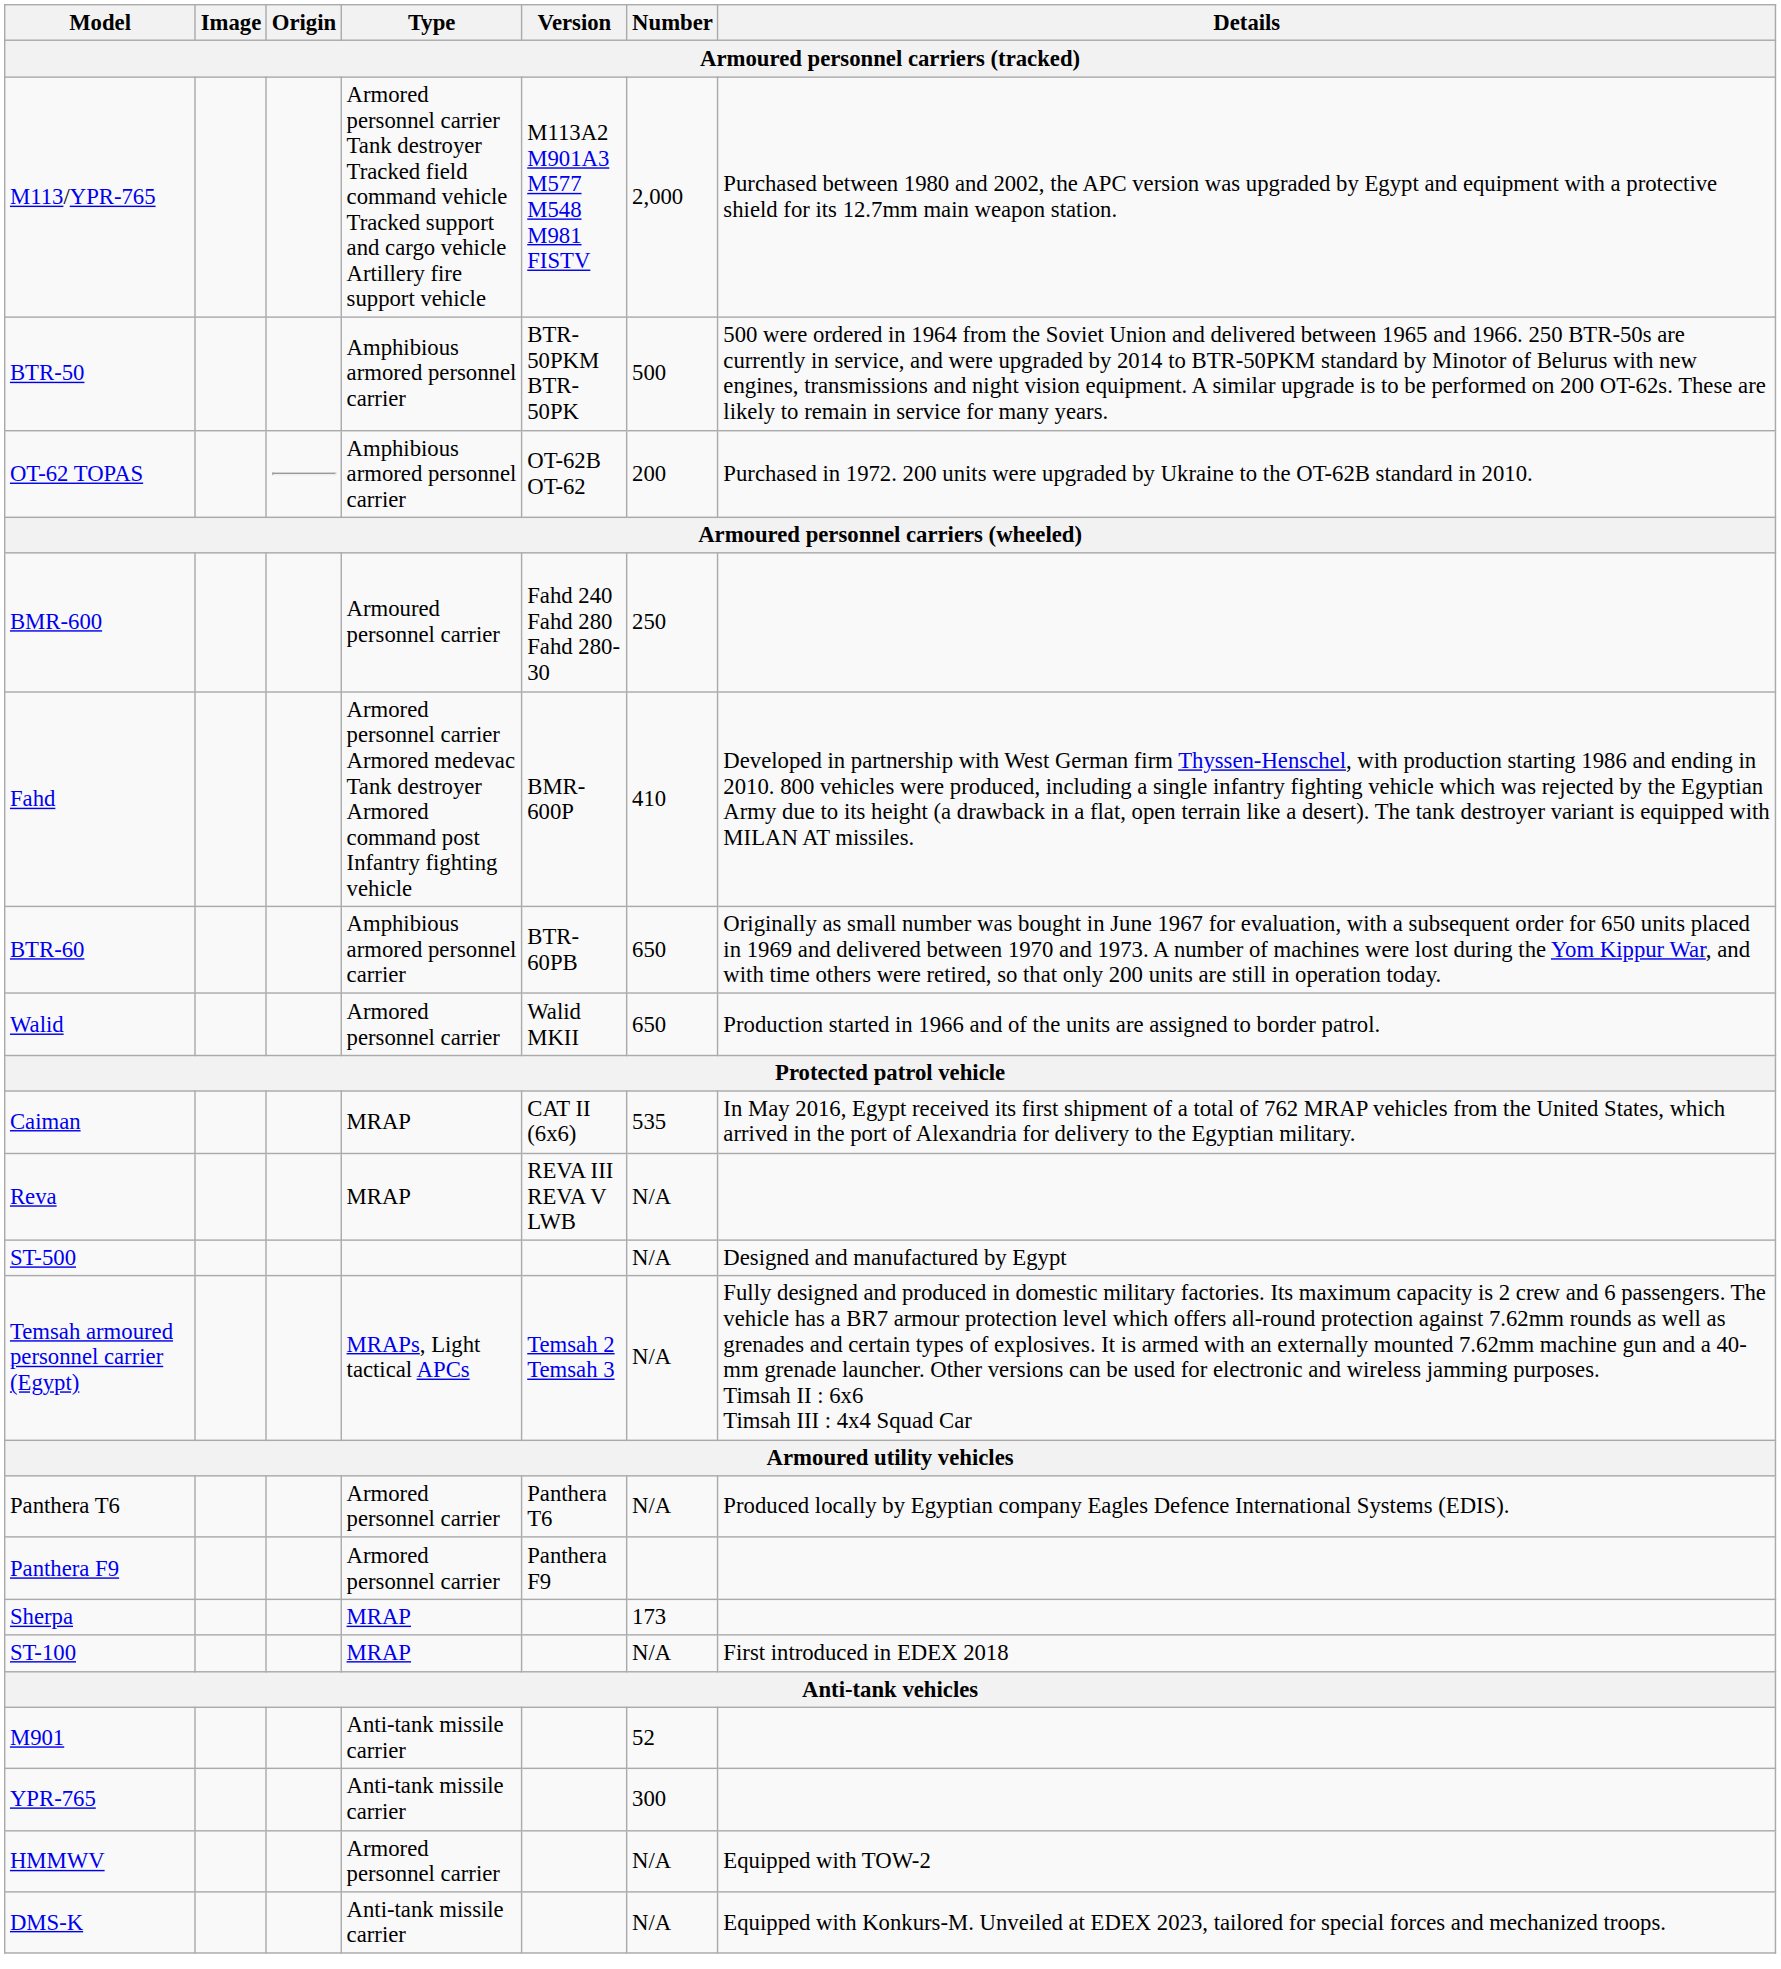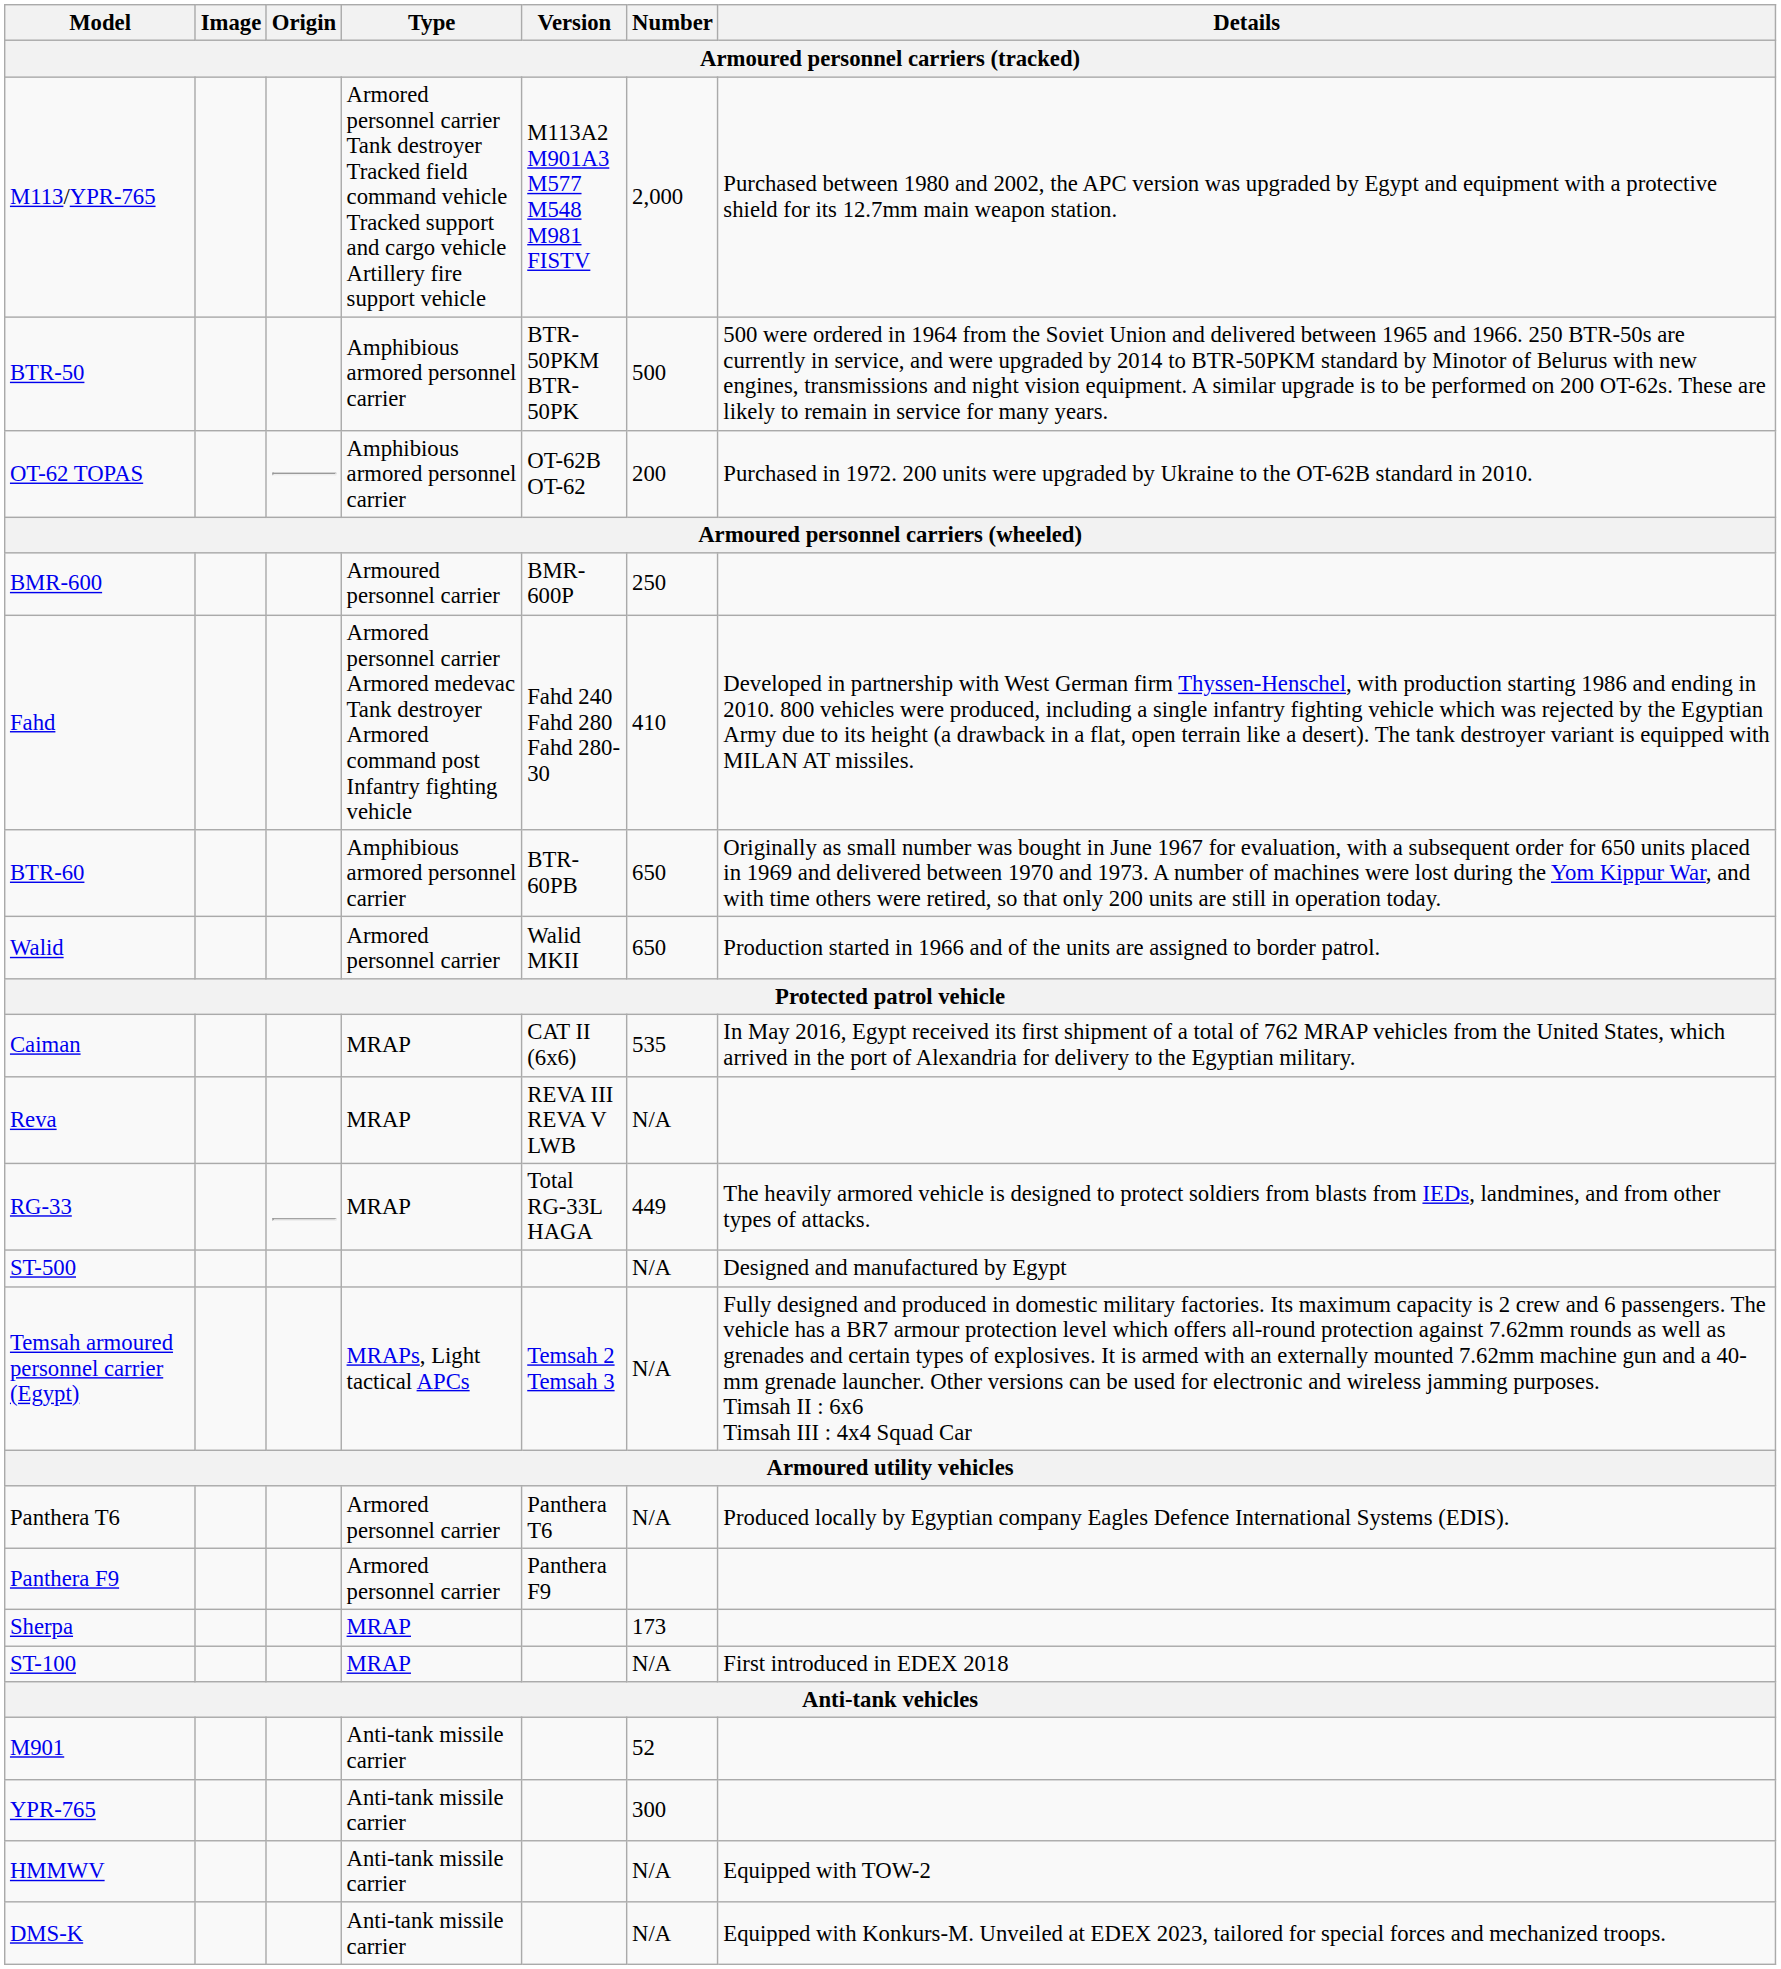BMR-600 | Version: Fahd 240 Fahd 280 Fahd 280-30 -> BMR-600P
Fahd | Version: BMR-600P -> Fahd 240 Fahd 280 Fahd 280-30
+ row: RG-33 | MRAP | Total RG-33L HAGA | 449 | The heavily armored vehicle is designed to protect soldiers from blasts from IEDs, landmines, and from other types of attacks.
HMMWV | Type: Armored personnel carrier -> Anti-tank missile carrier
